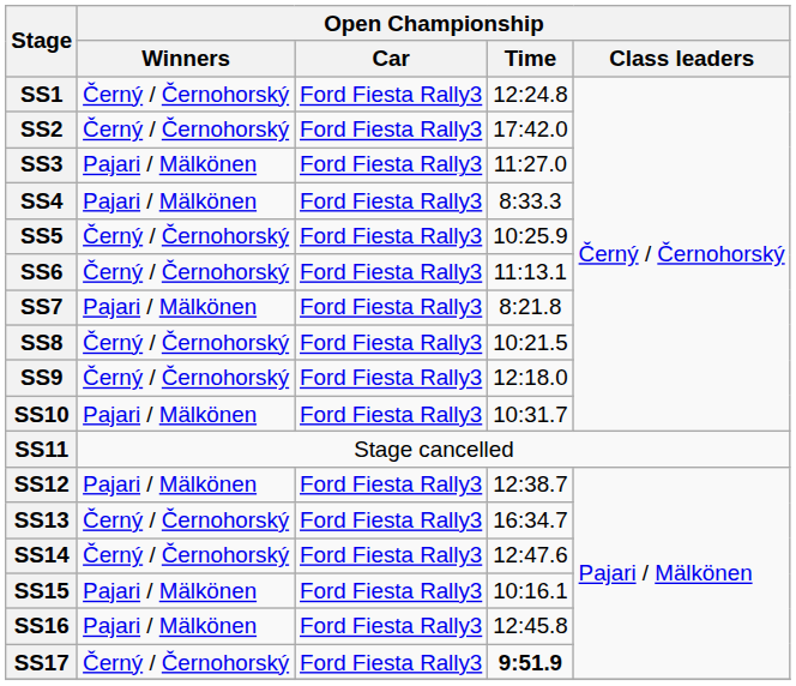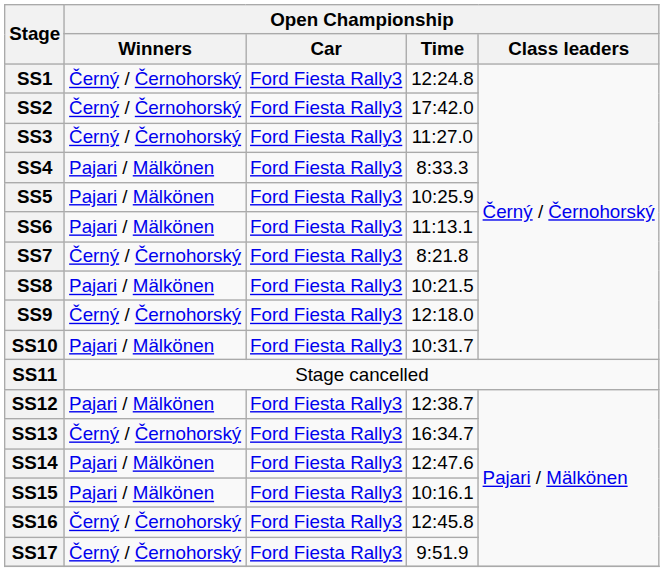SS3 | Open Championship / Winners: Pajari / Mälkönen -> Černý / Černohorský
SS5 | Open Championship / Winners: Černý / Černohorský -> Pajari / Mälkönen
SS6 | Open Championship / Winners: Černý / Černohorský -> Pajari / Mälkönen
SS7 | Open Championship / Winners: Pajari / Mälkönen -> Černý / Černohorský
SS8 | Open Championship / Winners: Černý / Černohorský -> Pajari / Mälkönen
SS14 | Open Championship / Winners: Černý / Černohorský -> Pajari / Mälkönen
SS16 | Open Championship / Winners: Pajari / Mälkönen -> Černý / Černohorský
SS17 | Open Championship / Time: bold -> normal
